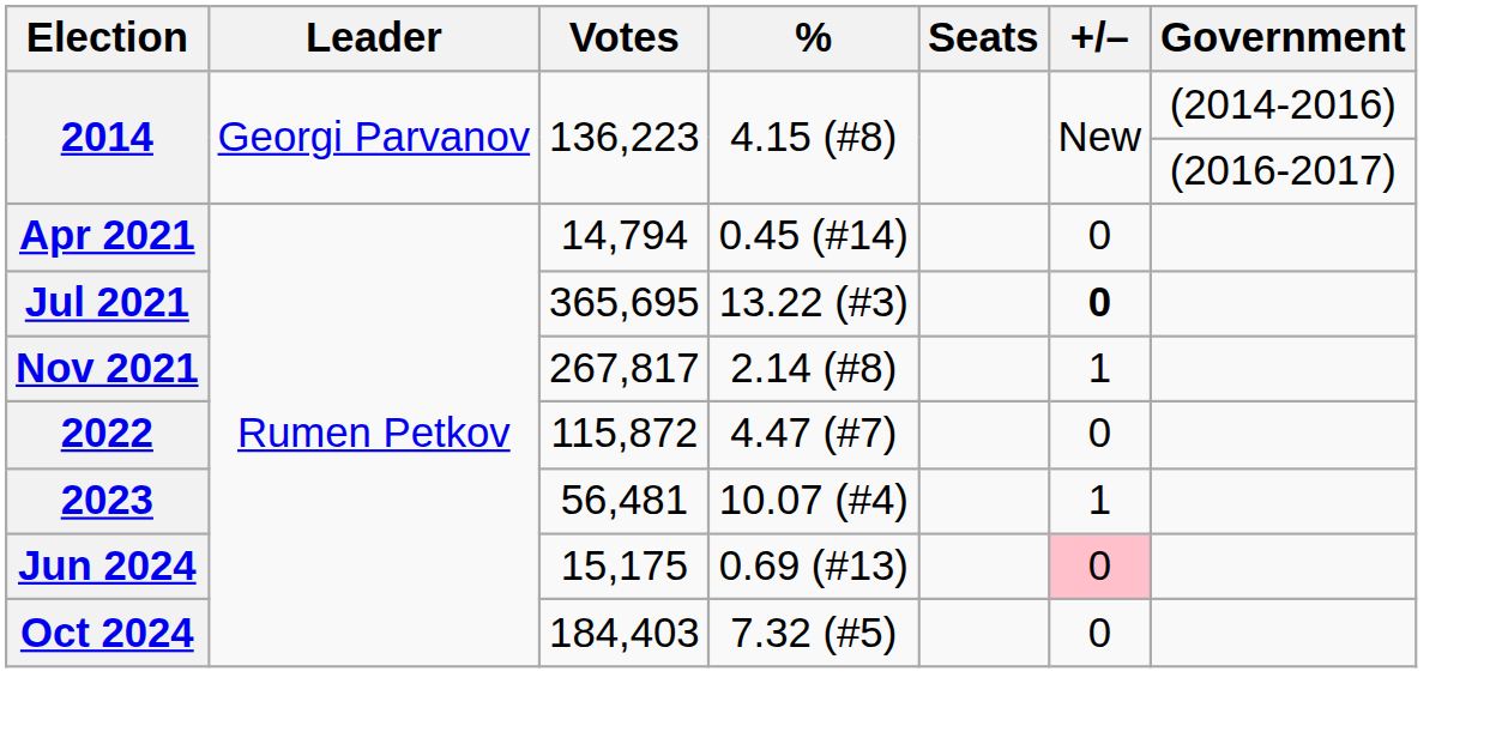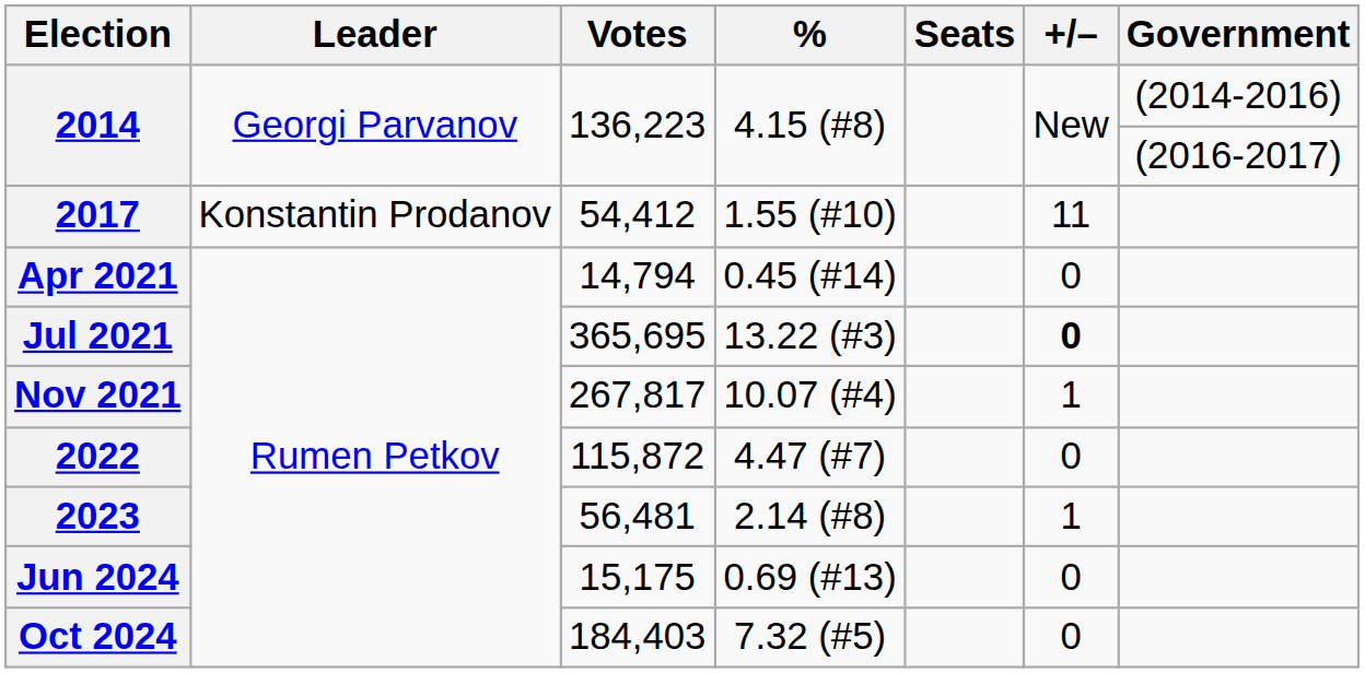+ row: 2017 | Konstantin Prodanov | 54,412 | 1.55 (#10) | 11
Nov 2021 | %: 2.14 (#8) -> 10.07 (#4)
2023 | %: 10.07 (#4) -> 2.14 (#8)
Jun 2024 | +/–: pink background -> no background
